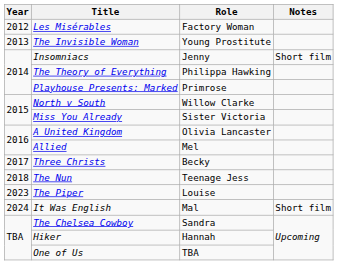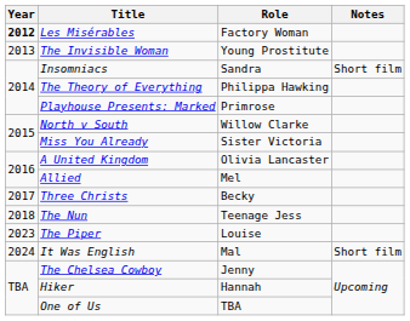Les Misérables | Year: normal -> bold
Insomniacs | Role: Jenny -> Sandra
The Chelsea Cowboy | Role: Sandra -> Jenny
